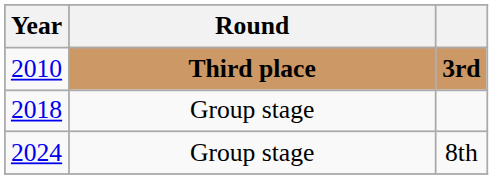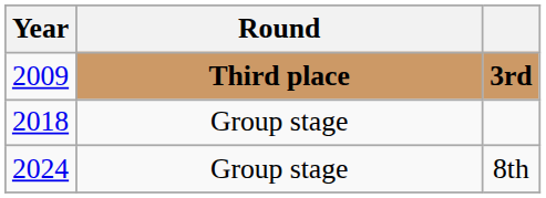3rd | Year: 2010 -> 2009
